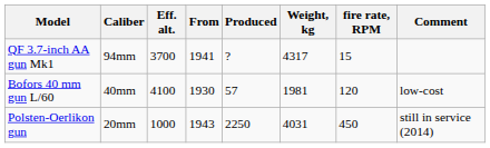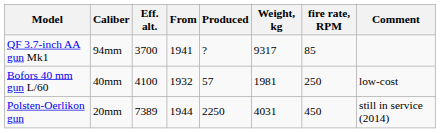QF 3.7-inch AA gun Mk1 | Weight, kg: 4317 -> 9317
QF 3.7-inch AA gun Mk1 | fire rate, RPM: 15 -> 85
Bofors 40 mm gun L/60 | From: 1930 -> 1932
Bofors 40 mm gun L/60 | fire rate, RPM: 120 -> 250
Polsten-Oerlikon gun | Eff. alt.: 1000 -> 7389
Polsten-Oerlikon gun | From: 1943 -> 1944
